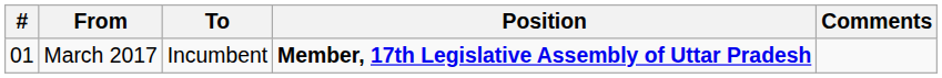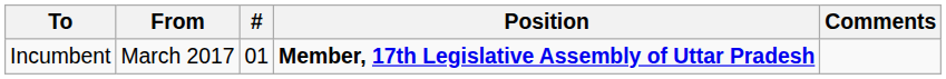columns swapped: # <-> To
